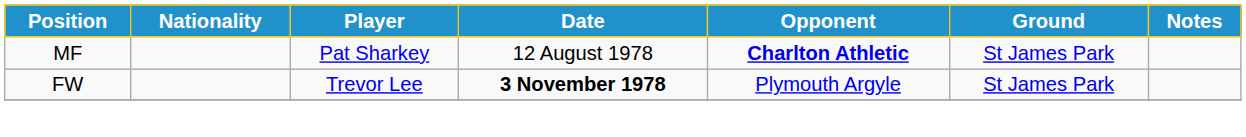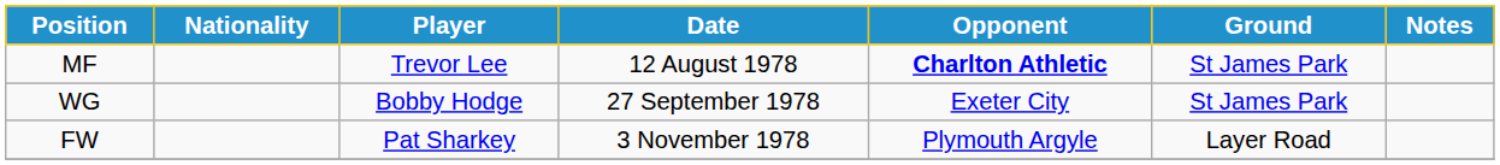MF | Player: Pat Sharkey -> Trevor Lee
+ row: WG | Bobby Hodge | 27 September 1978 | Exeter City | St James Park
FW | Player: Trevor Lee -> Pat Sharkey
FW | Date: bold -> normal
FW | Ground: St James Park -> Layer Road
